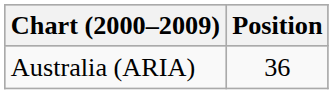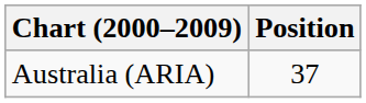Australia (ARIA) | Position: 36 -> 37
